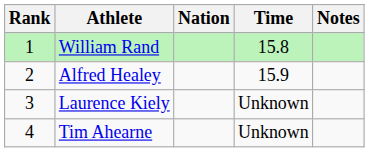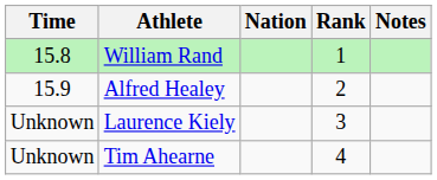columns swapped: Rank <-> Time
